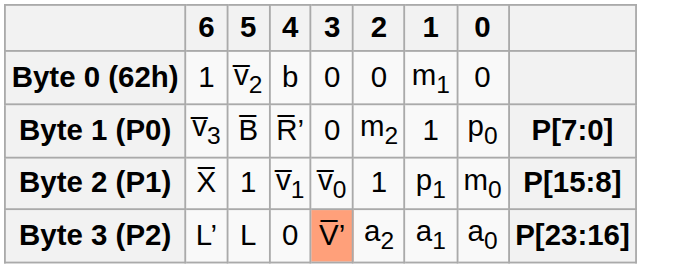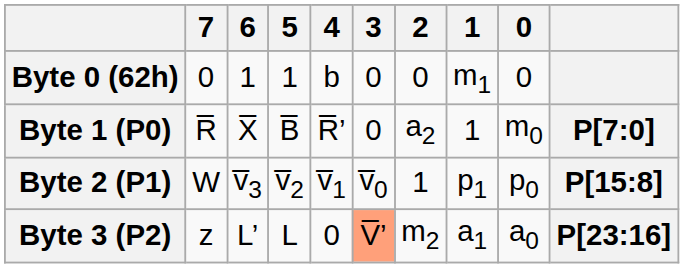+ column: 7 | 0 | R̅ | W | z
Byte 0 (62h) | 5: v̅2 -> 1
Byte 1 (P0) | 6: v̅3 -> X̅
Byte 1 (P0) | 2: m2 -> a2
Byte 1 (P0) | 0: p0 -> m0
Byte 2 (P1) | 6: X̅ -> v̅3
Byte 2 (P1) | 5: 1 -> v̅2
Byte 2 (P1) | 0: m0 -> p0
Byte 3 (P2) | 2: a2 -> m2
